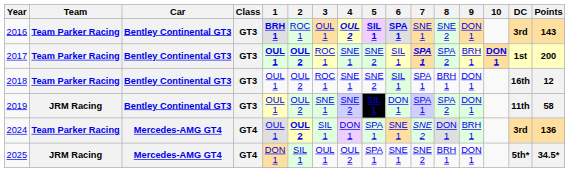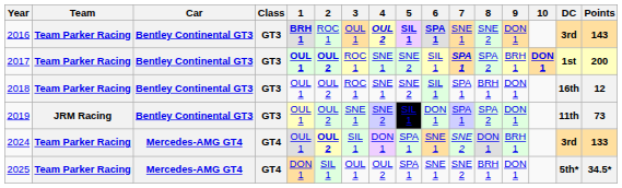2019 | Points: 58 -> 73
2024 | Points: 136 -> 133
2025 | Team: JRM Racing -> Team Parker Racing
